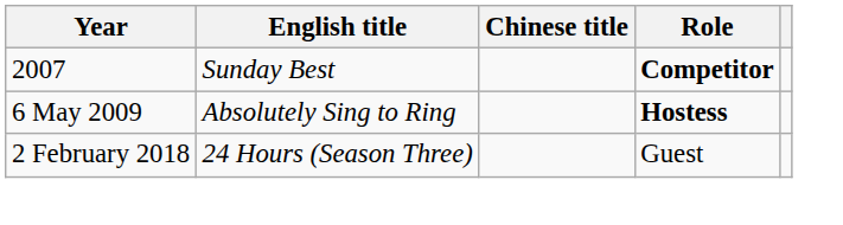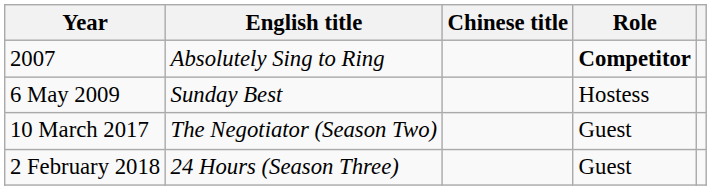2007 | English title: Sunday Best -> Absolutely Sing to Ring
6 May 2009 | English title: Absolutely Sing to Ring -> Sunday Best
6 May 2009 | Role: bold -> normal
+ row: 10 March 2017 | The Negotiator (Season Two) | Guest
